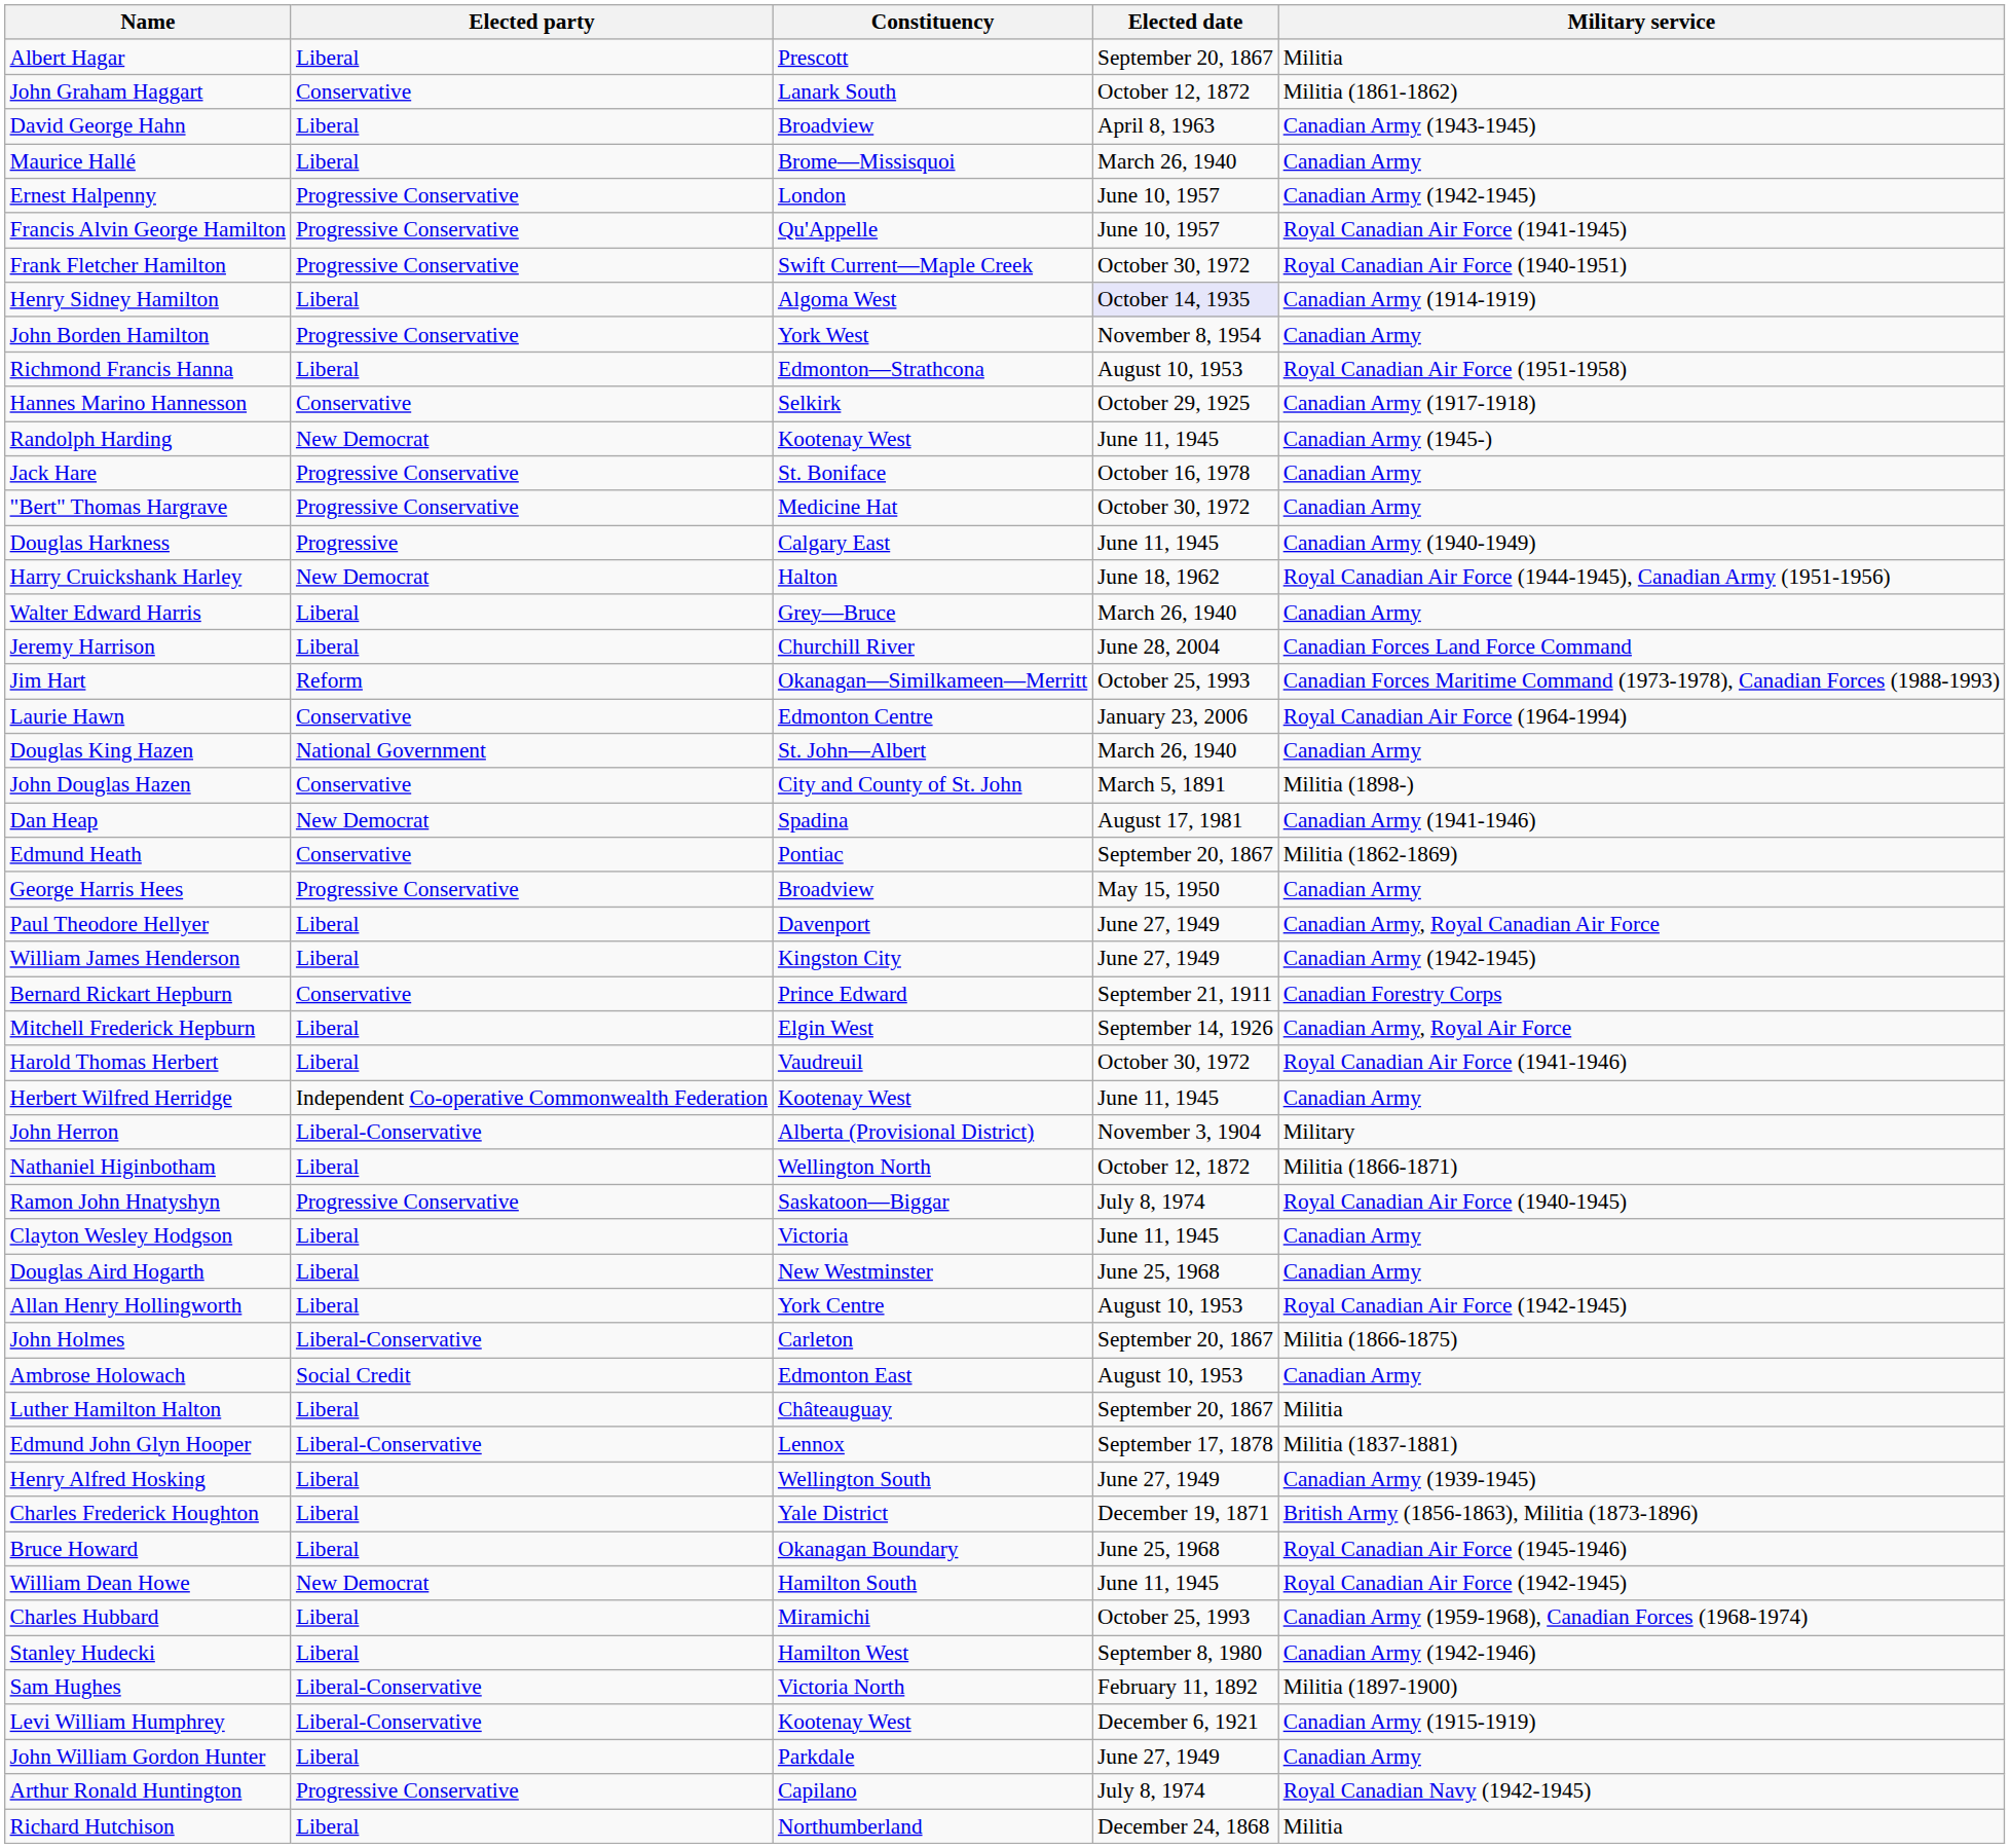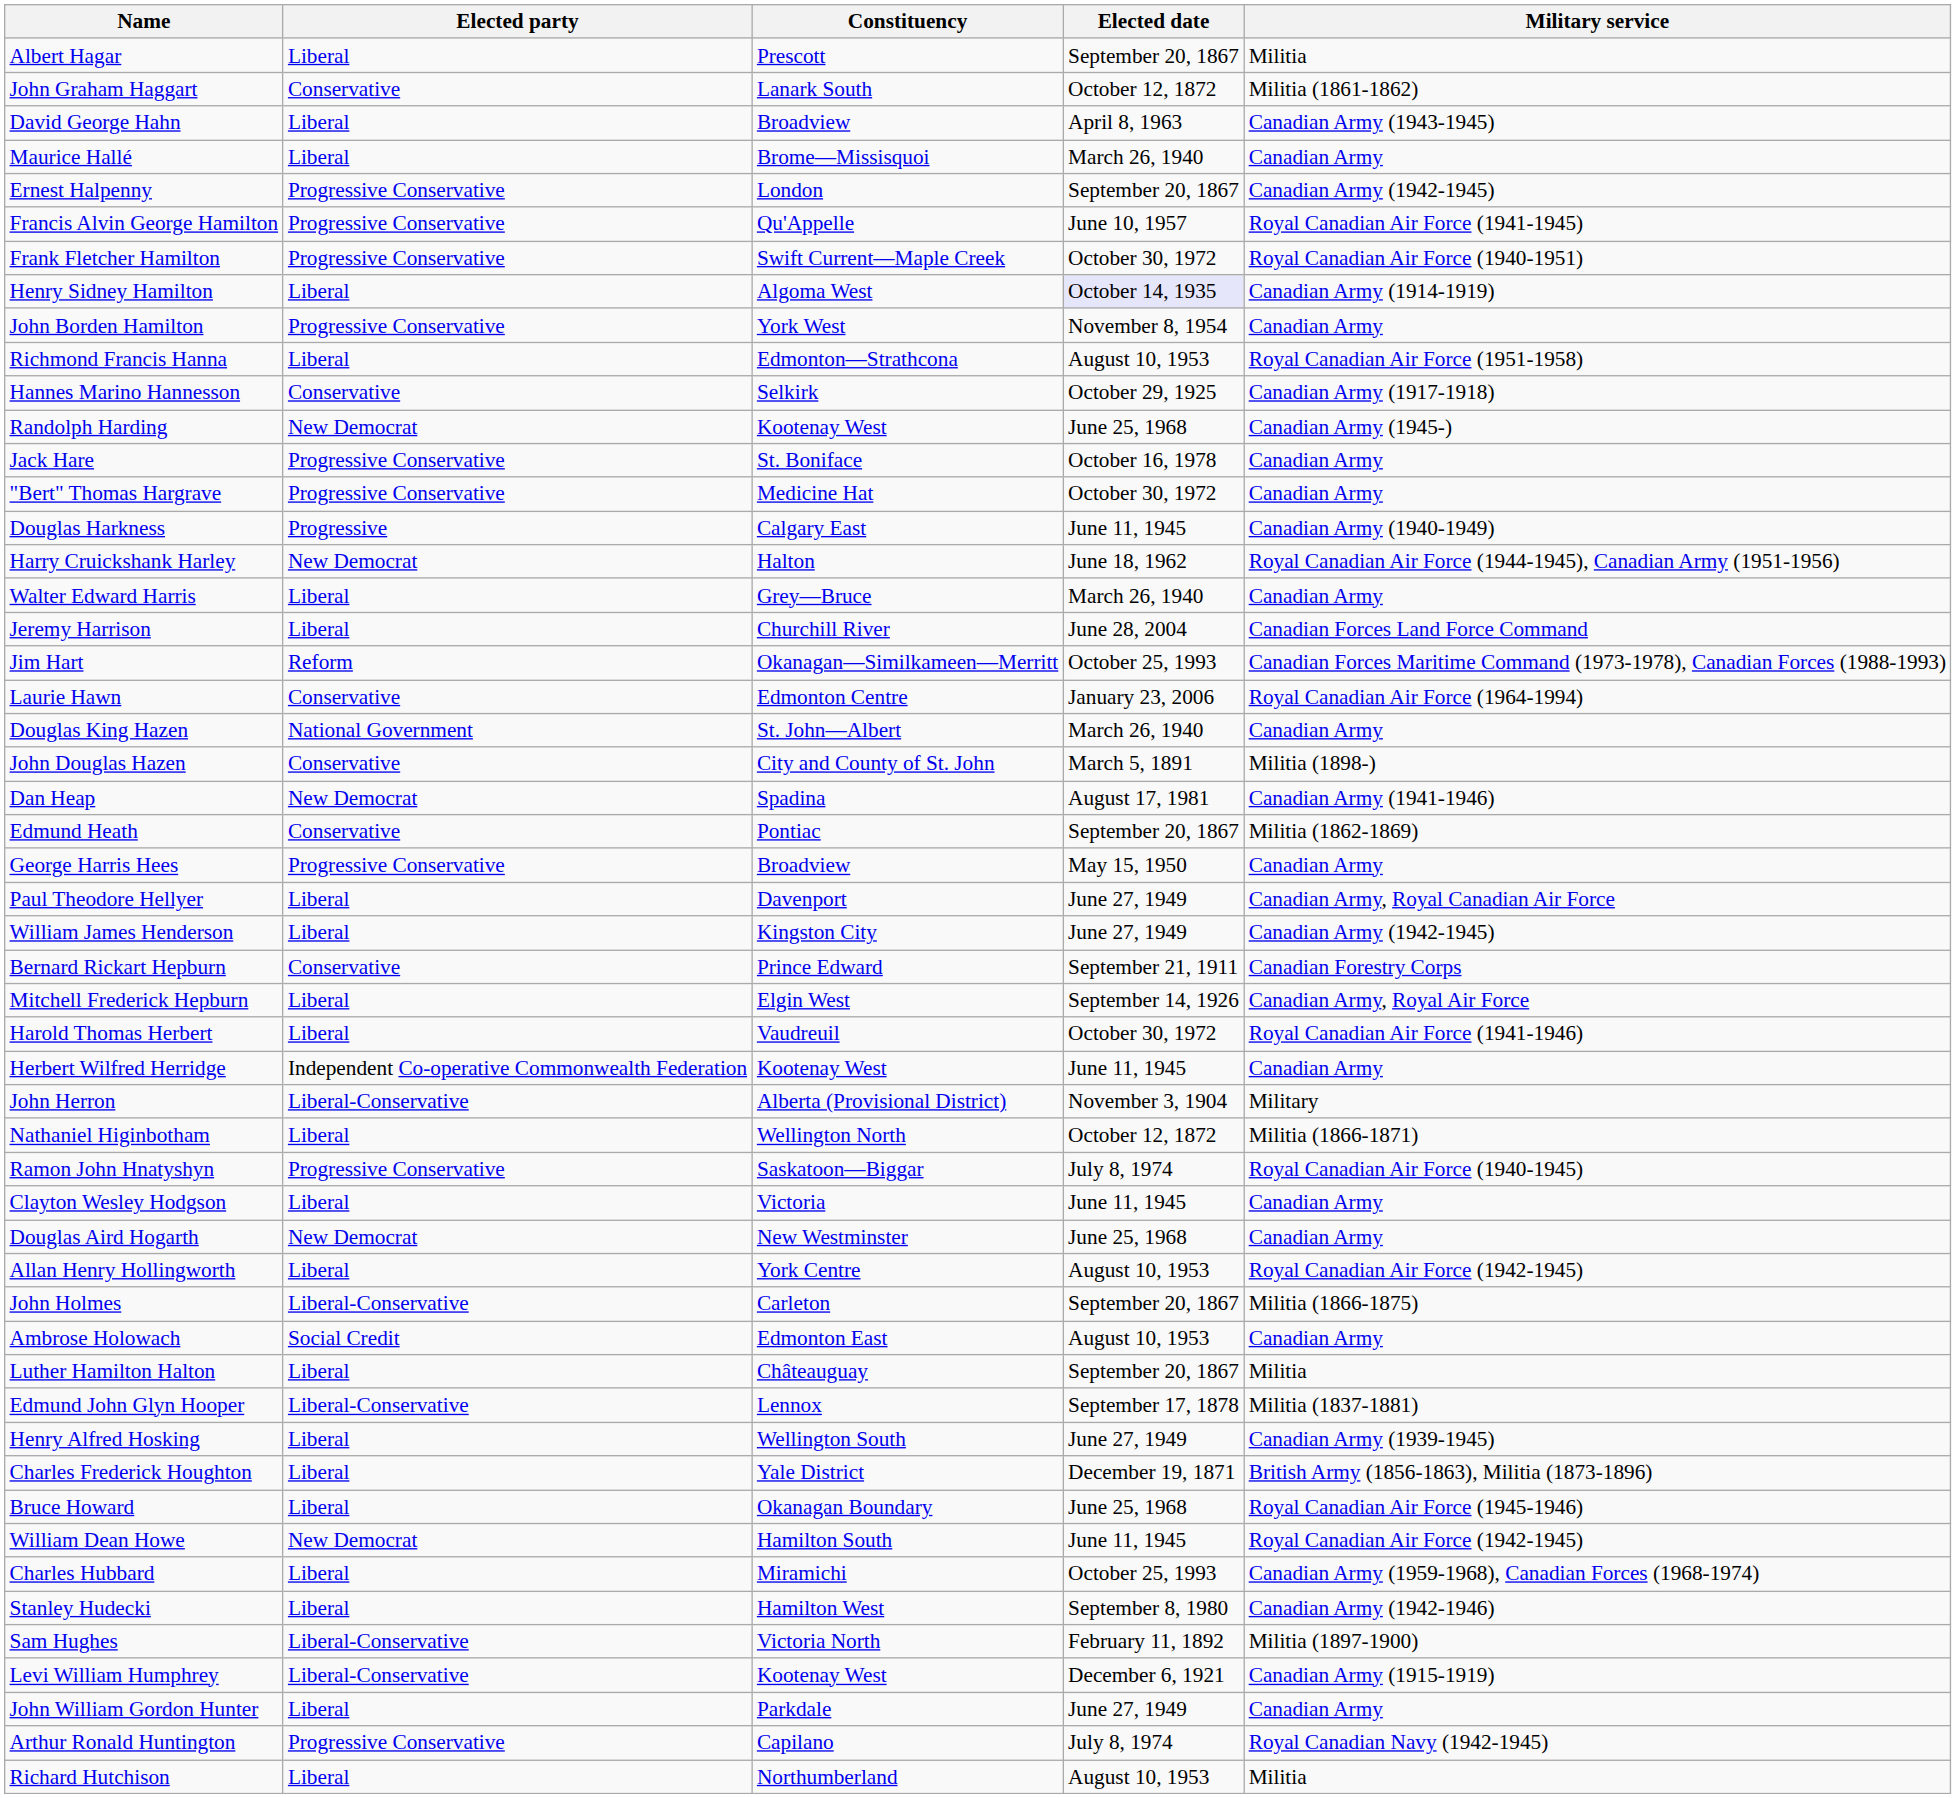Ernest Halpenny | Elected date: June 10, 1957 -> September 20, 1867
Randolph Harding | Elected date: June 11, 1945 -> June 25, 1968
Douglas Aird Hogarth | Elected party: Liberal -> New Democrat
Richard Hutchison | Elected date: December 24, 1868 -> August 10, 1953
